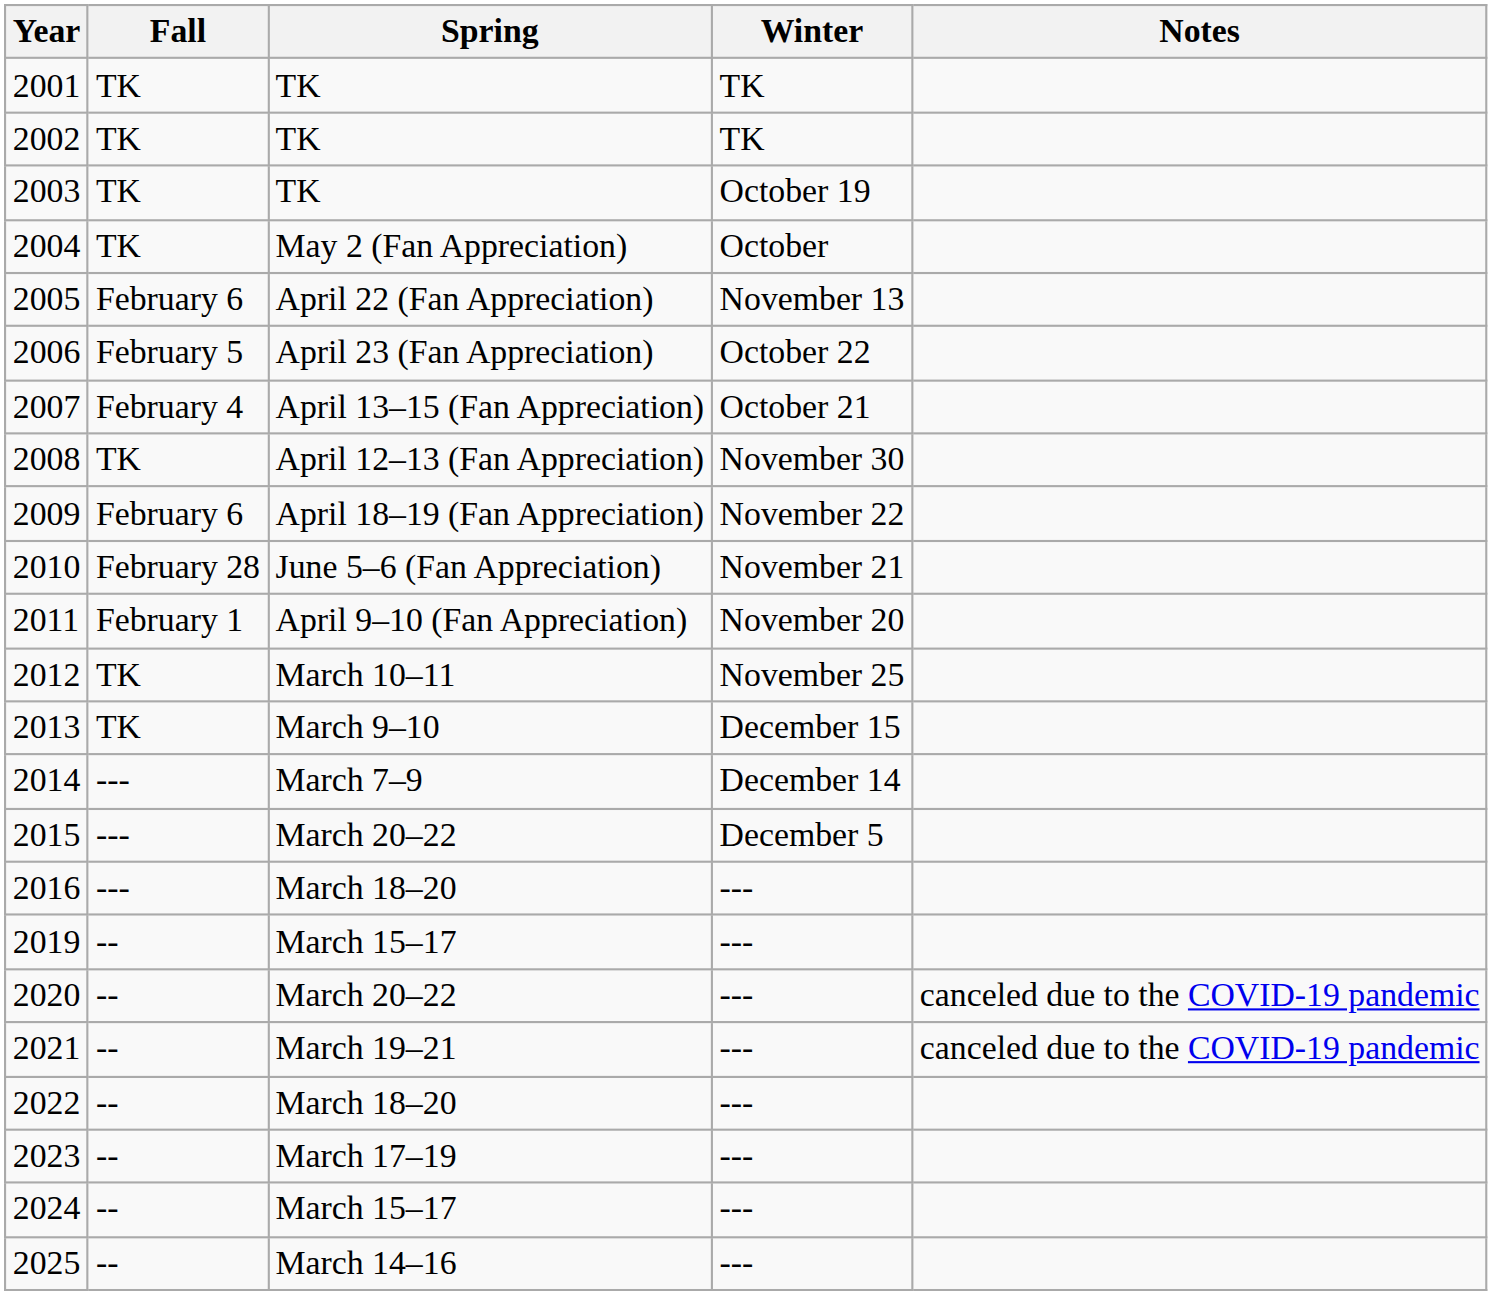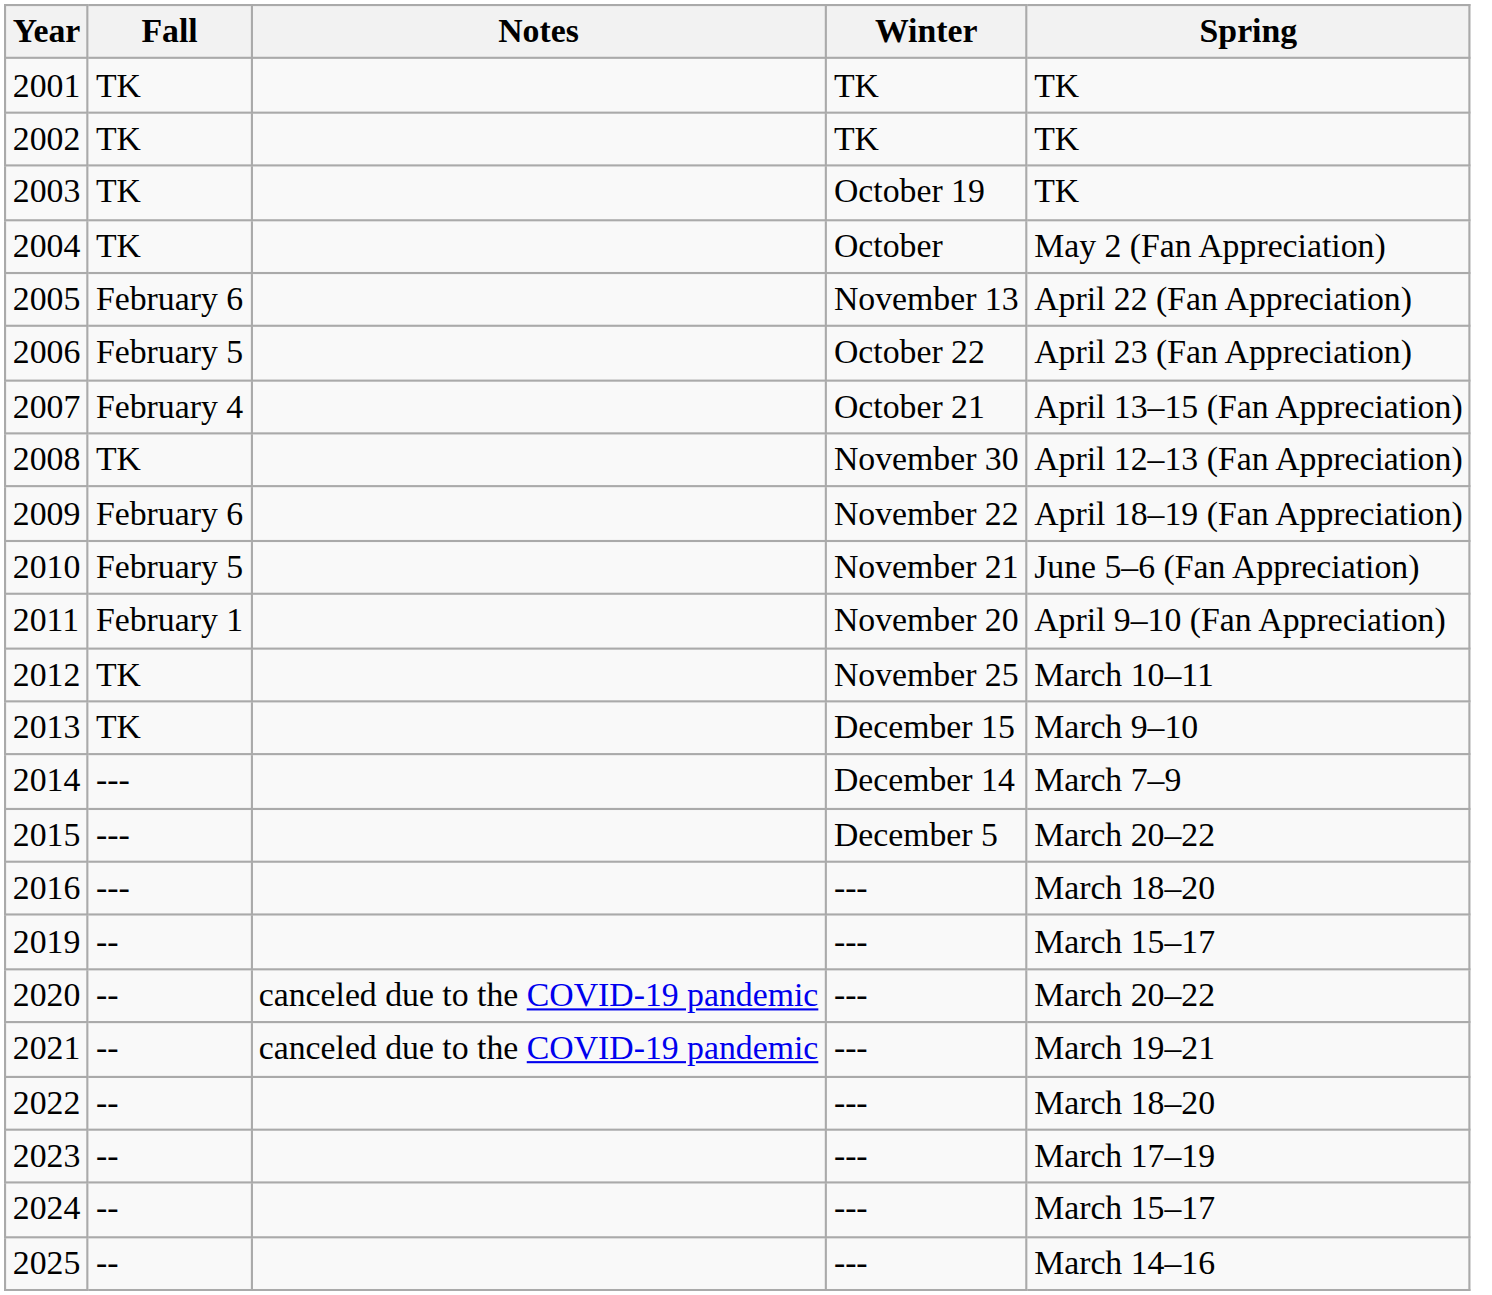columns swapped: Spring <-> Notes
2010 | Fall: February 28 -> February 5
